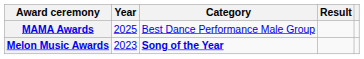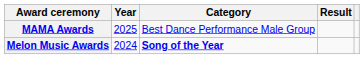Melon Music Awards | Year: 2023 -> 2024
